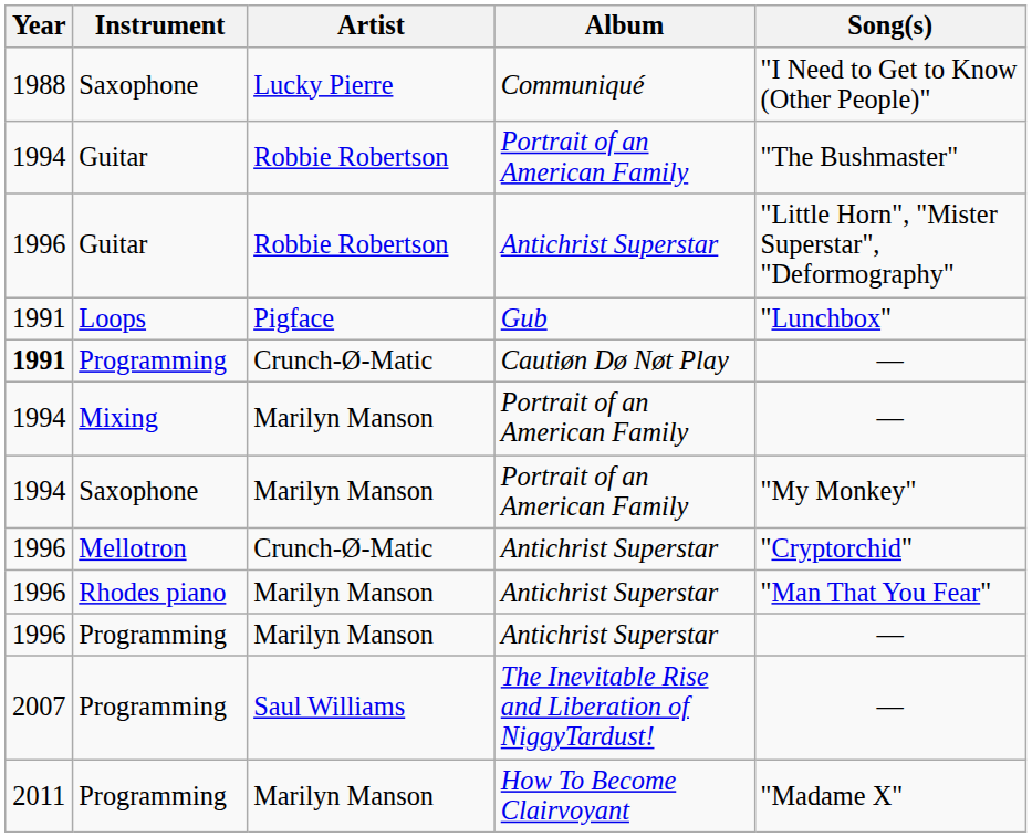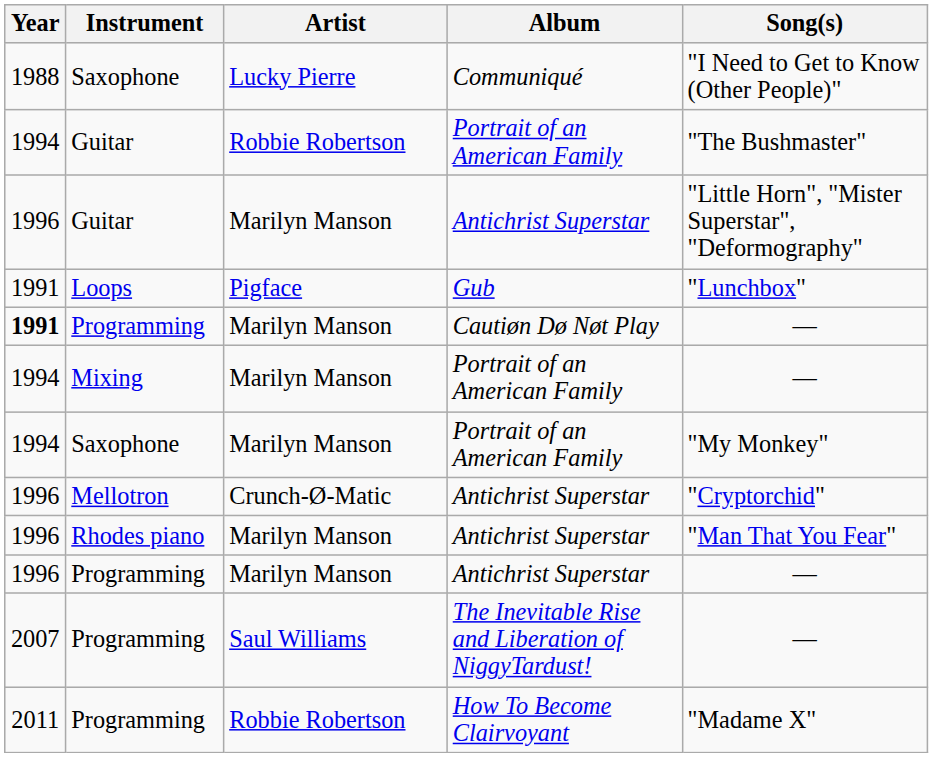Guitar / Antichrist Superstar | Artist: Robbie Robertson -> Marilyn Manson
Programming / Cautiøn Dø Nøt Play | Artist: Crunch-Ø-Matic -> Marilyn Manson
Programming / How To Become Clairvoyant | Artist: Marilyn Manson -> Robbie Robertson
